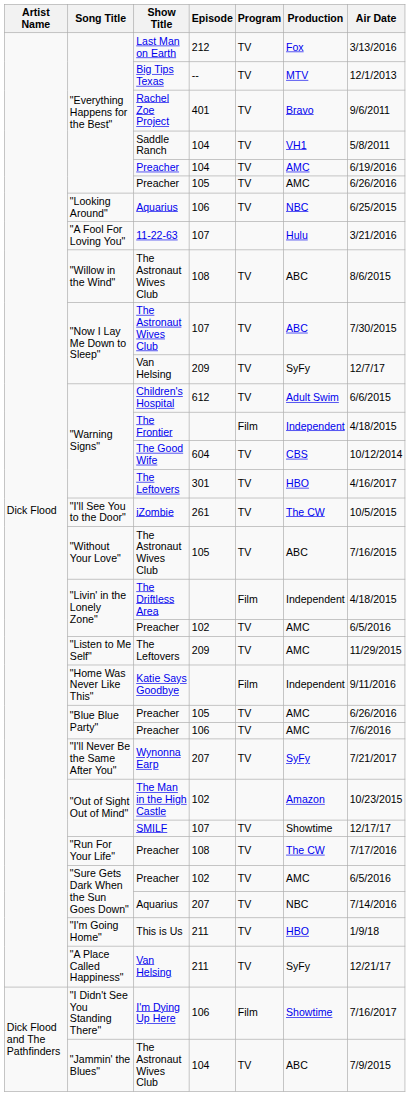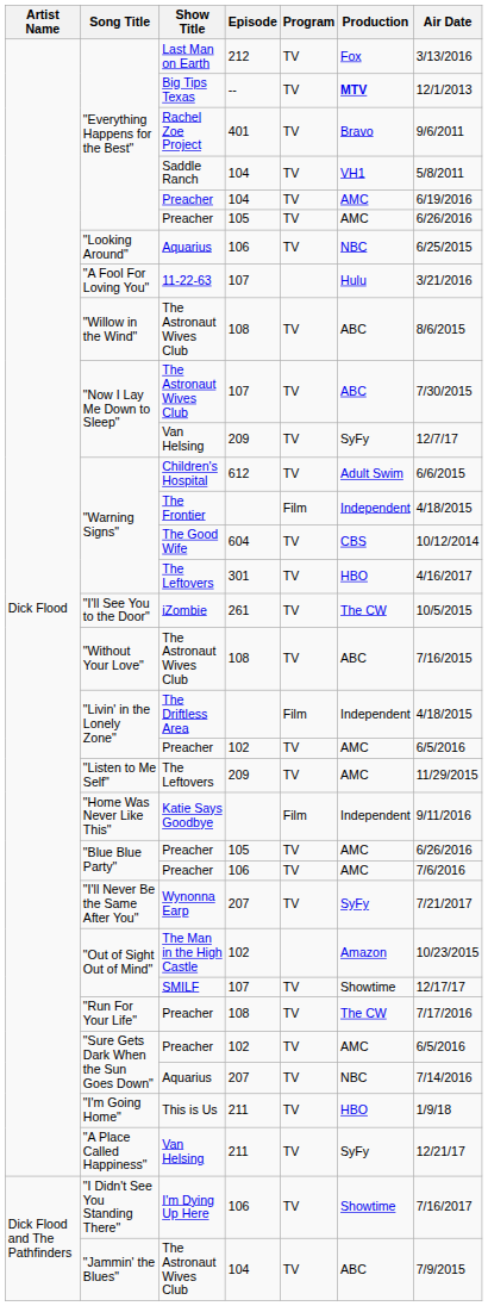Big Tips Texas | Production: normal -> bold
"Without Your Love" / The Astronaut Wives Club | Episode: 105 -> 108
I'm Dying Up Here | Program: Film -> TV
